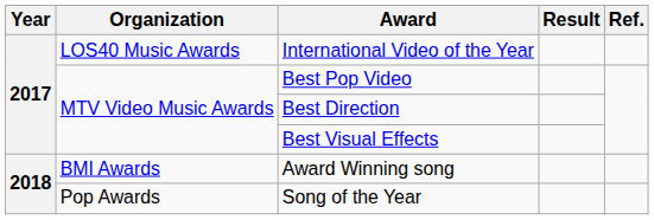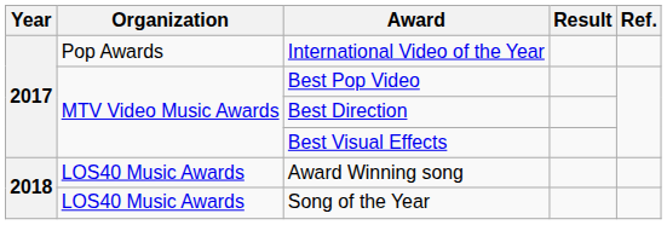International Video of the Year | Organization: LOS40 Music Awards -> Pop Awards
Award Winning song | Organization: BMI Awards -> LOS40 Music Awards
Song of the Year | Organization: Pop Awards -> LOS40 Music Awards
